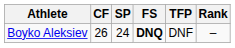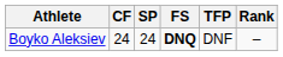Boyko Aleksiev | CF: 26 -> 24
